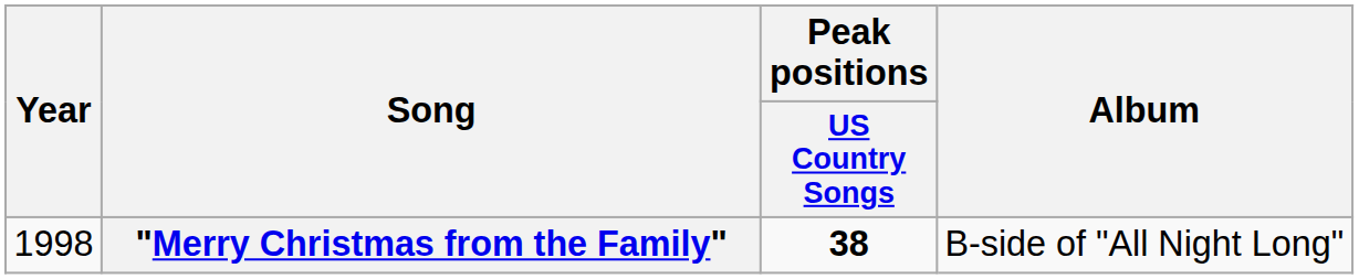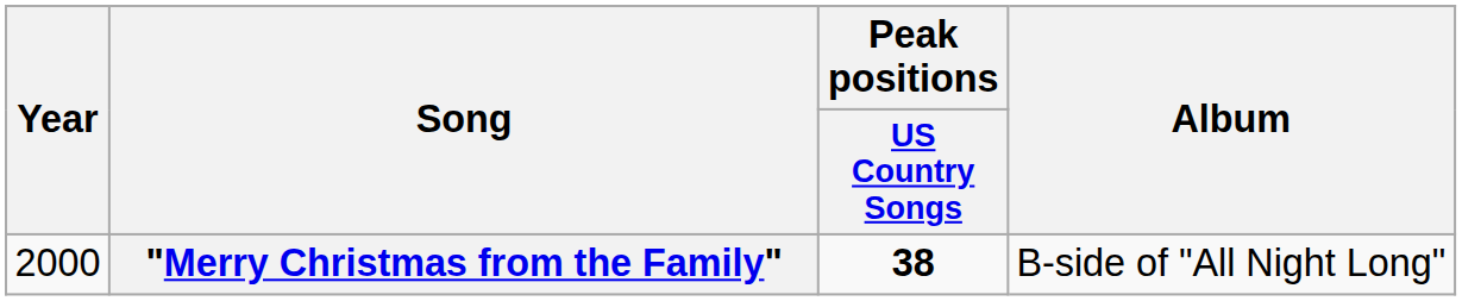"Merry Christmas from the Family" | Year: 1998 -> 2000
